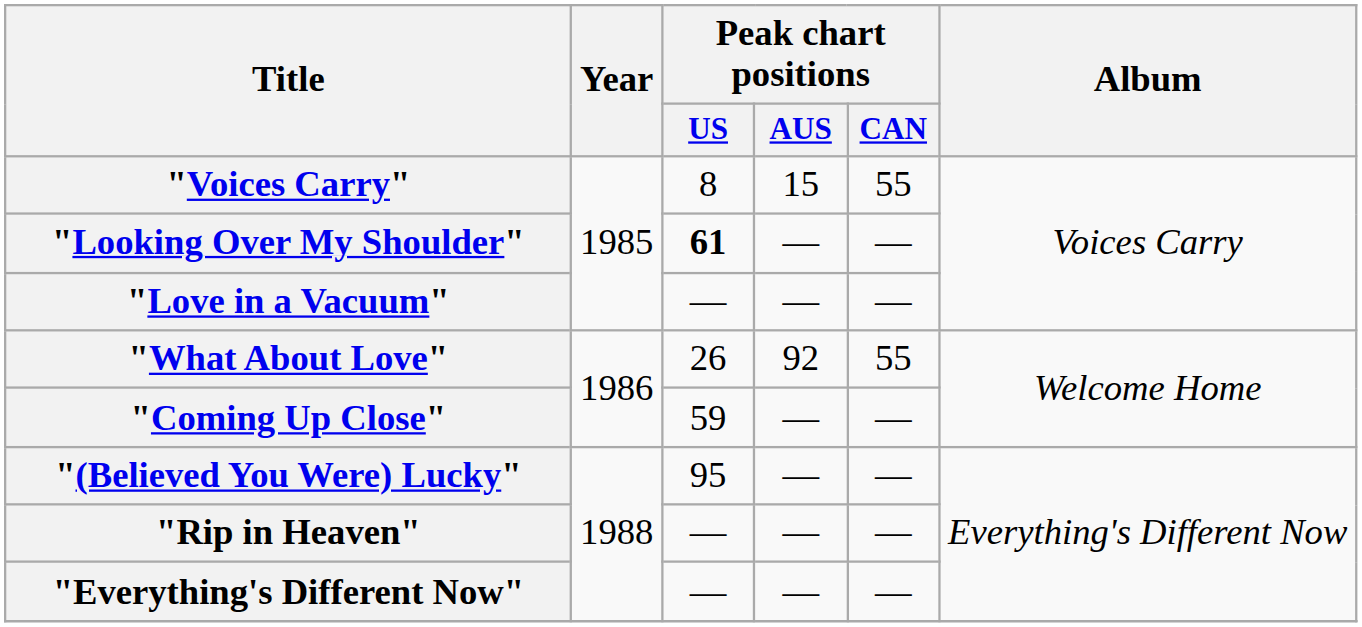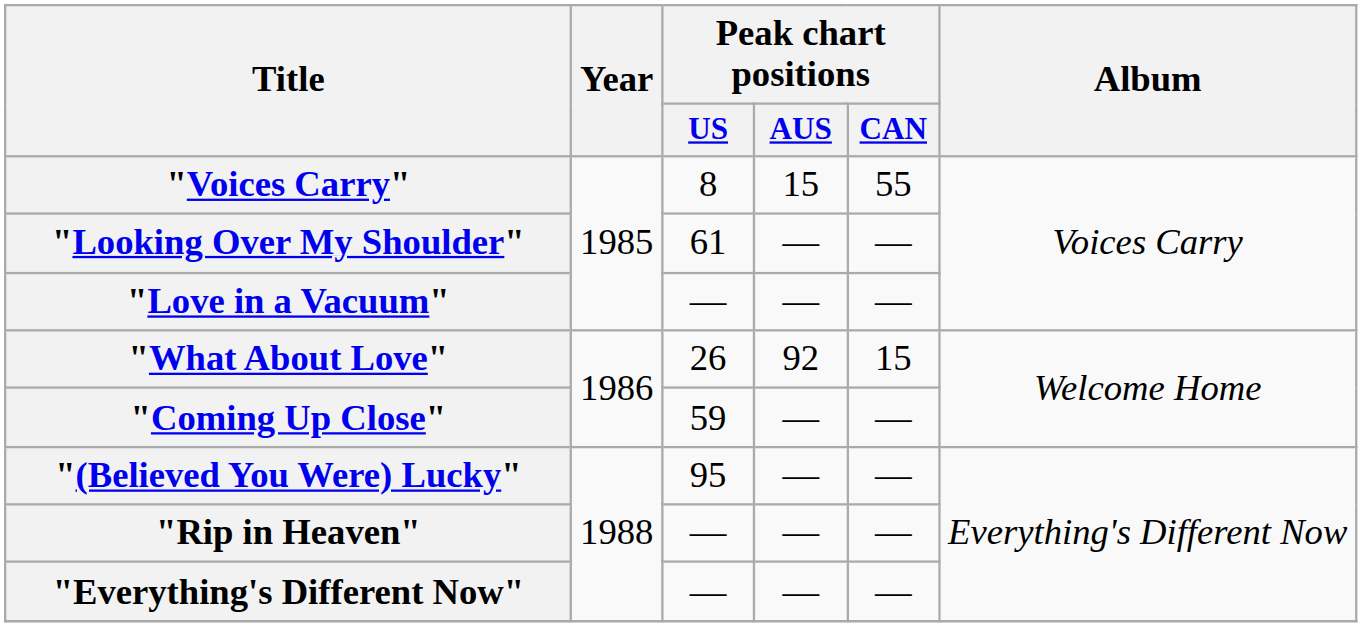"Looking Over My Shoulder" | Peak chart positions / US: bold -> normal
"What About Love" | Peak chart positions / CAN: 55 -> 15
